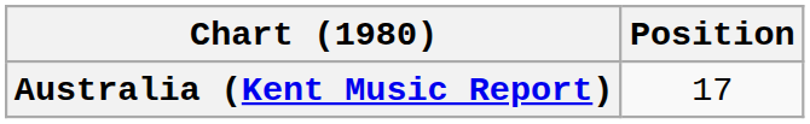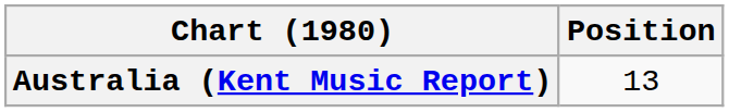Australia (Kent Music Report) | Position: 17 -> 13
